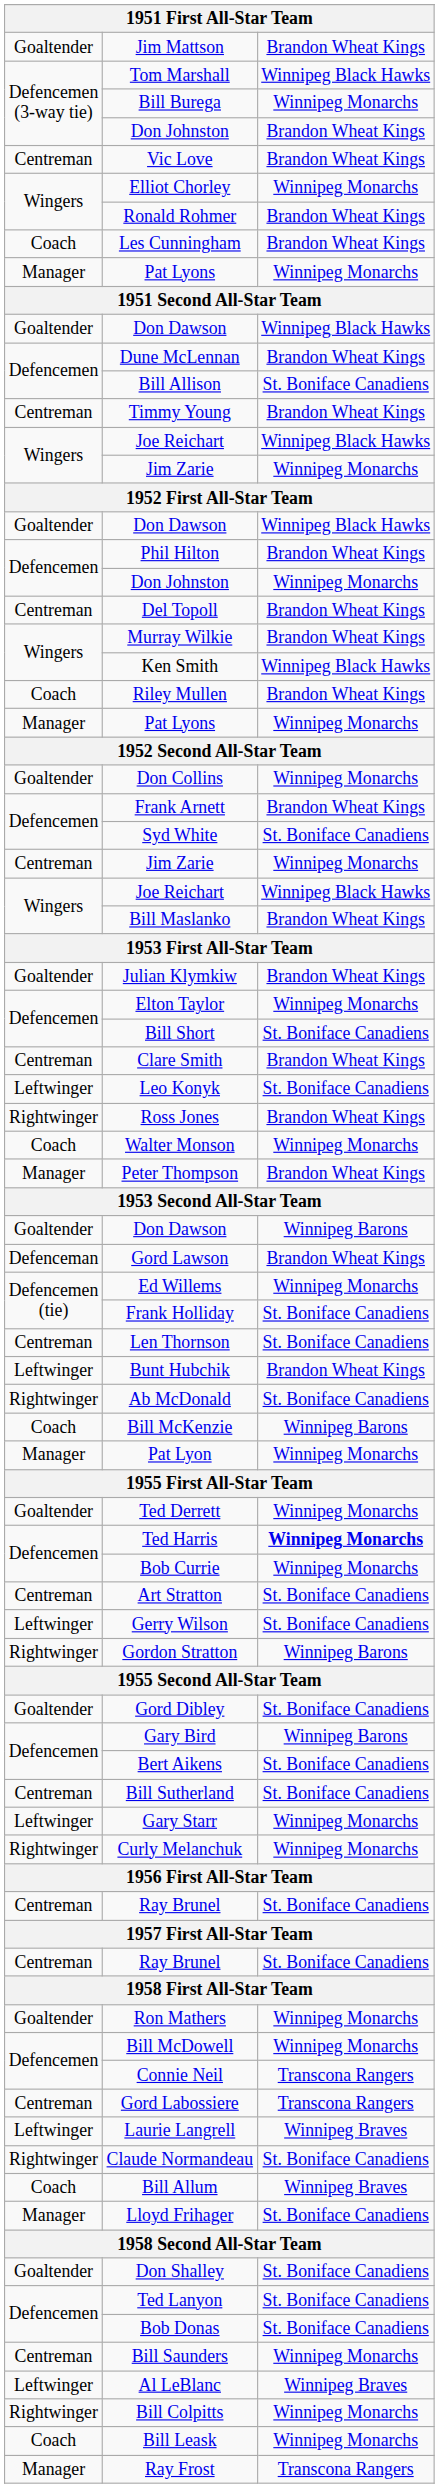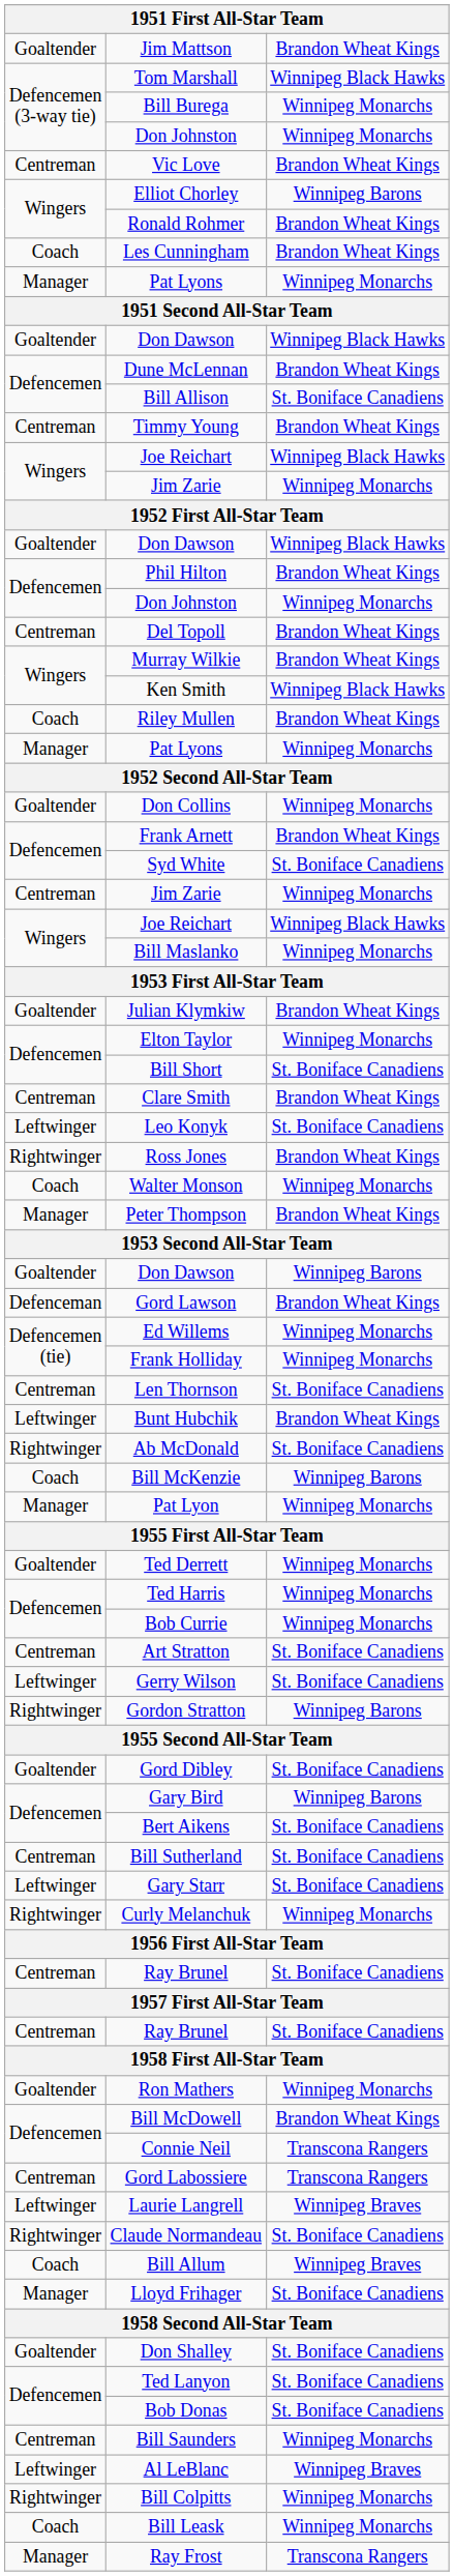Defencemen (3-way tie) / Don Johnston | column 3: Brandon Wheat Kings -> Winnipeg Monarchs
Elliot Chorley | column 3: Winnipeg Monarchs -> Winnipeg Barons
Bill Maslanko | column 3: Brandon Wheat Kings -> Winnipeg Monarchs
Frank Holliday | column 3: St. Boniface Canadiens -> Winnipeg Monarchs
Ted Harris | column 3: bold -> normal
Gary Starr | column 3: Winnipeg Monarchs -> St. Boniface Canadiens
Bill McDowell | column 3: Winnipeg Monarchs -> Brandon Wheat Kings
